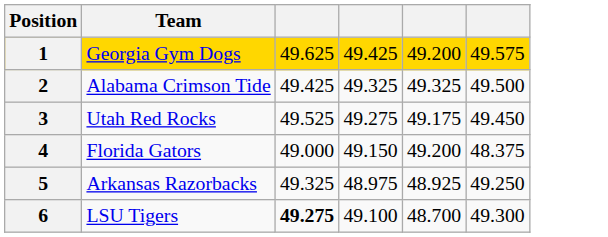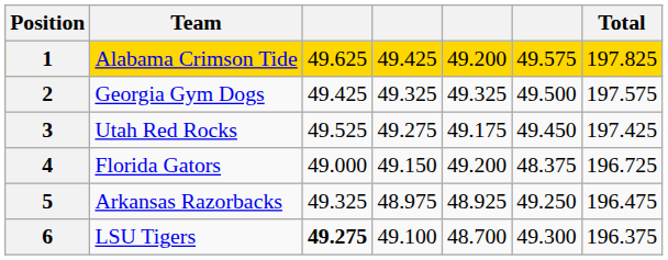+ column: Total | 197.825 | 197.575 | 197.425 | 196.725 | 196.475 | 196.375
1 | Team: Georgia Gym Dogs -> Alabama Crimson Tide
2 | Team: Alabama Crimson Tide -> Georgia Gym Dogs
